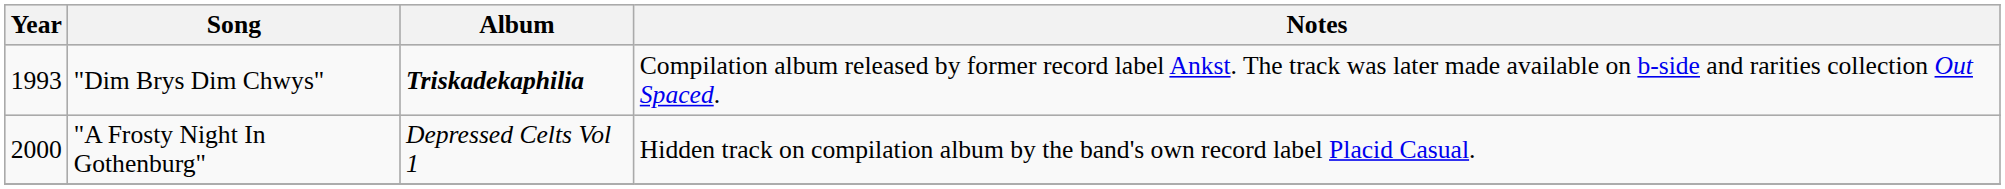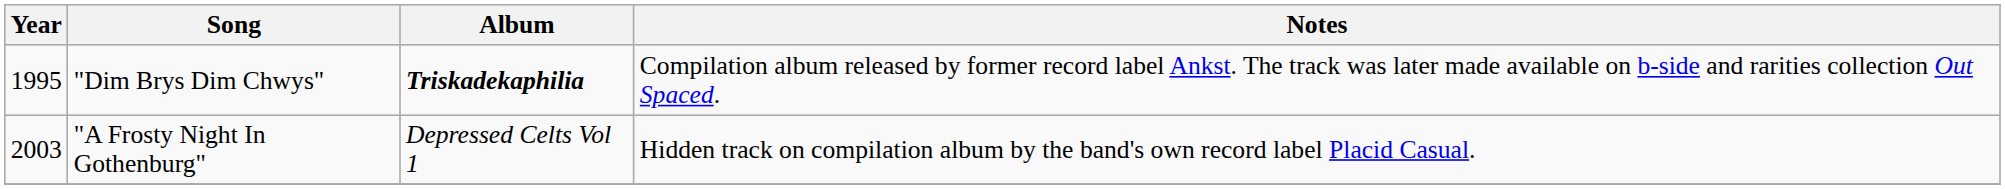"Dim Brys Dim Chwys" | Year: 1993 -> 1995
"A Frosty Night In Gothenburg" | Year: 2000 -> 2003
